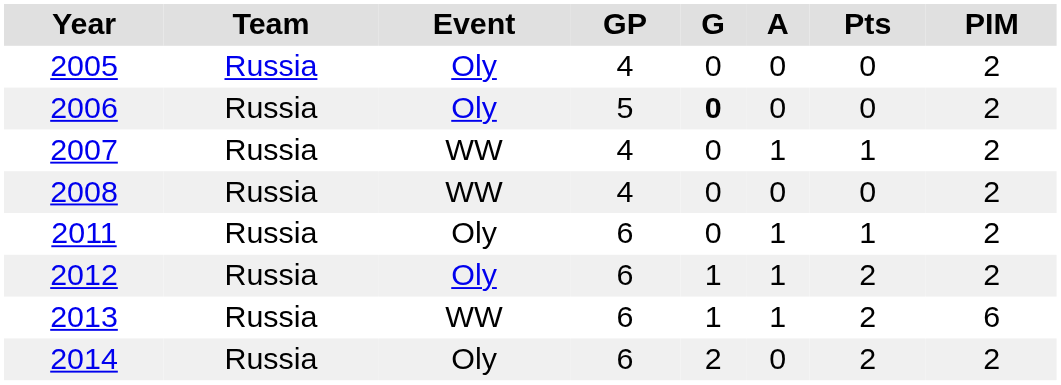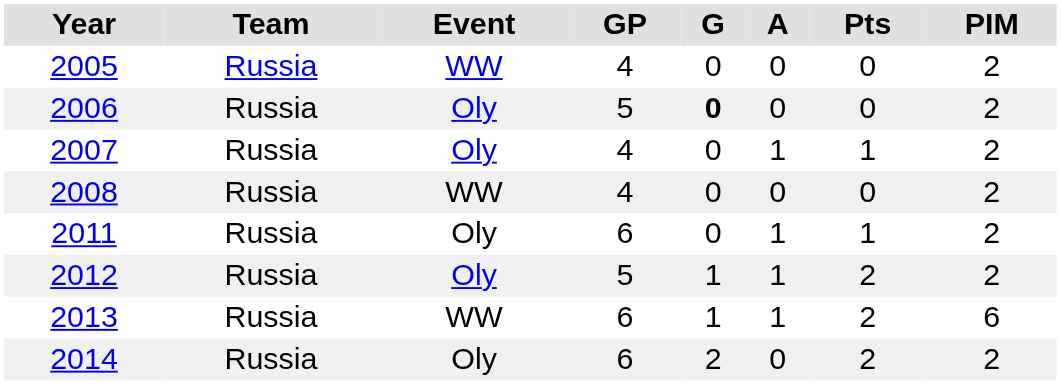2005 | Event: Oly -> WW
2007 | Event: WW -> Oly
2012 | GP: 6 -> 5
